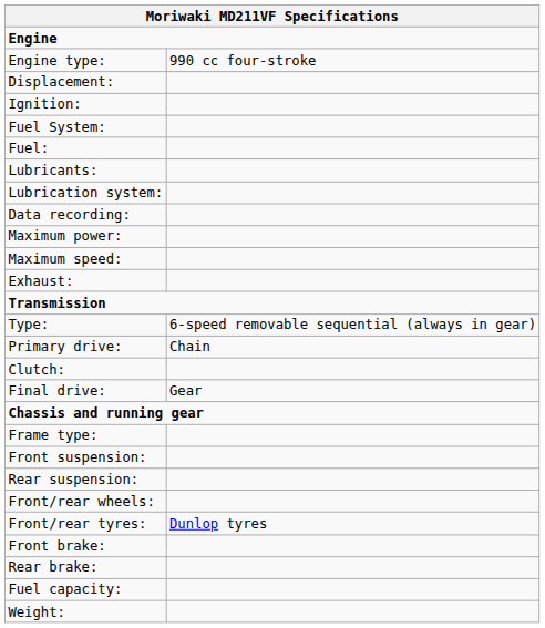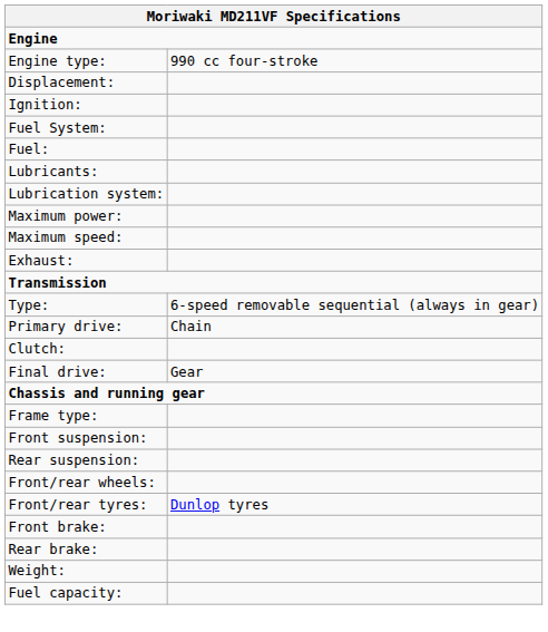- row: Data recording:
rows swapped: Weight: <-> Fuel capacity:
